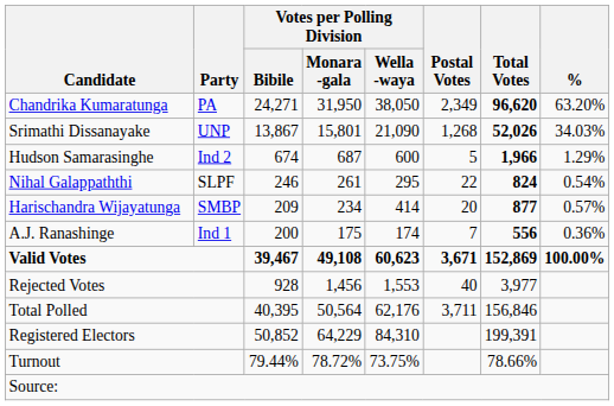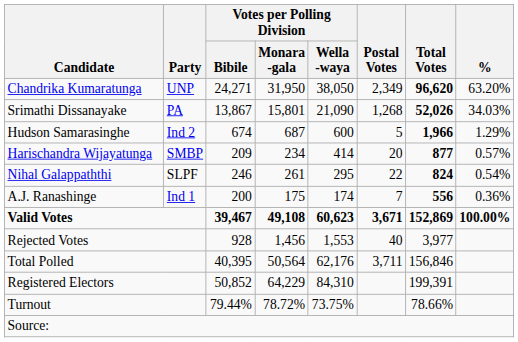Chandrika Kumaratunga | Party: PA -> UNP
Srimathi Dissanayake | Party: UNP -> PA
rows swapped: Harischandra Wijayatunga <-> Nihal Galappaththi
